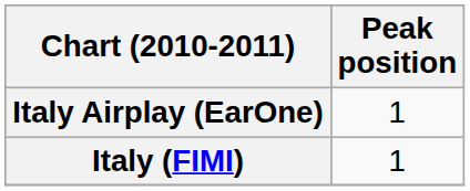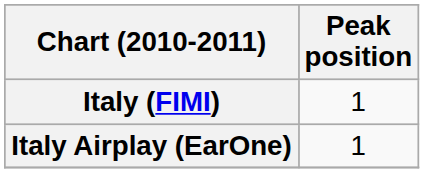rows swapped: Italy (FIMI) <-> Italy Airplay (EarOne)
